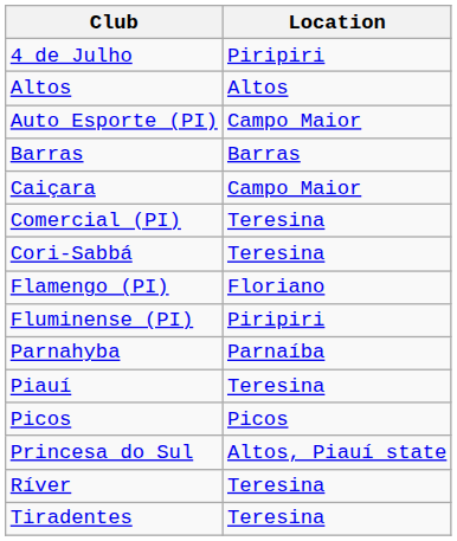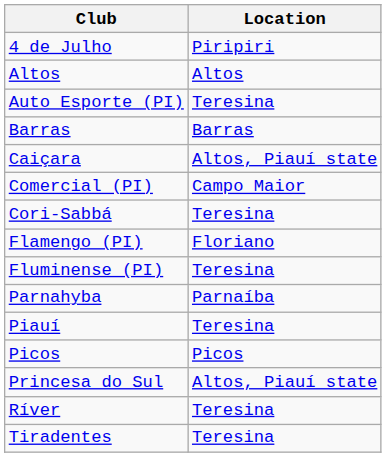Auto Esporte (PI) | Location: Campo Maior -> Teresina
Caiçara | Location: Campo Maior -> Altos, Piauí state
Comercial (PI) | Location: Teresina -> Campo Maior
Fluminense (PI) | Location: Piripiri -> Teresina
